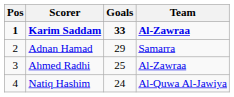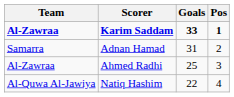columns swapped: Pos <-> Team
Adnan Hamad | Goals: 29 -> 31
Natiq Hashim | Goals: 24 -> 22
